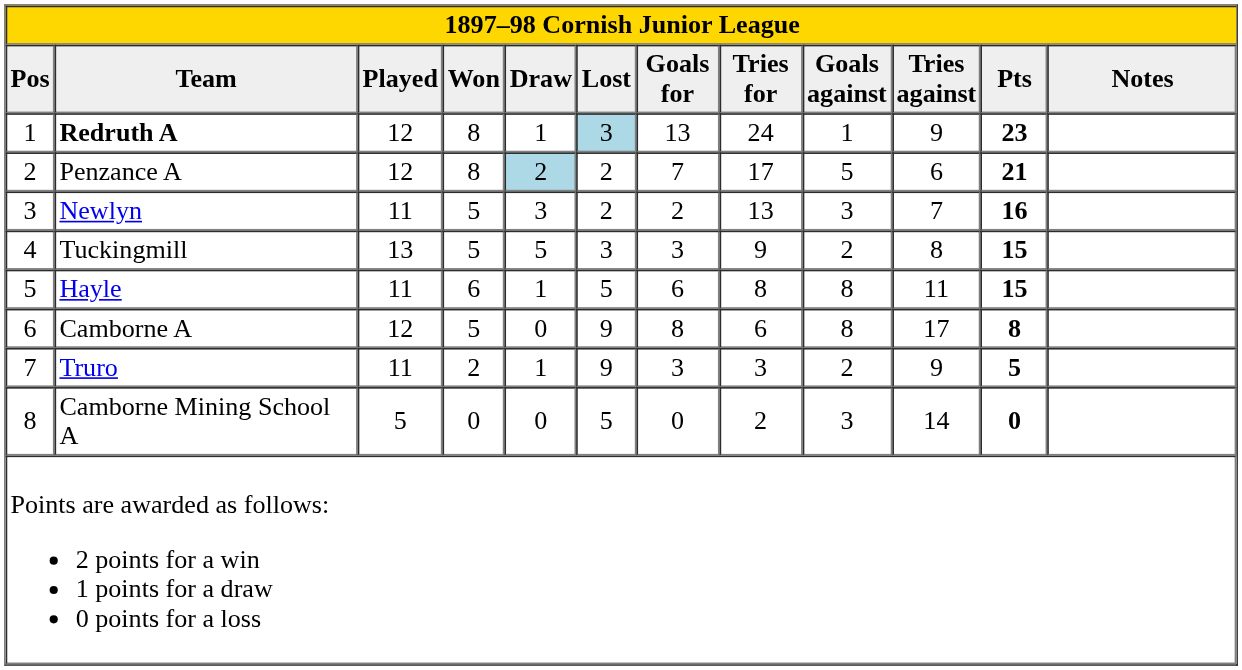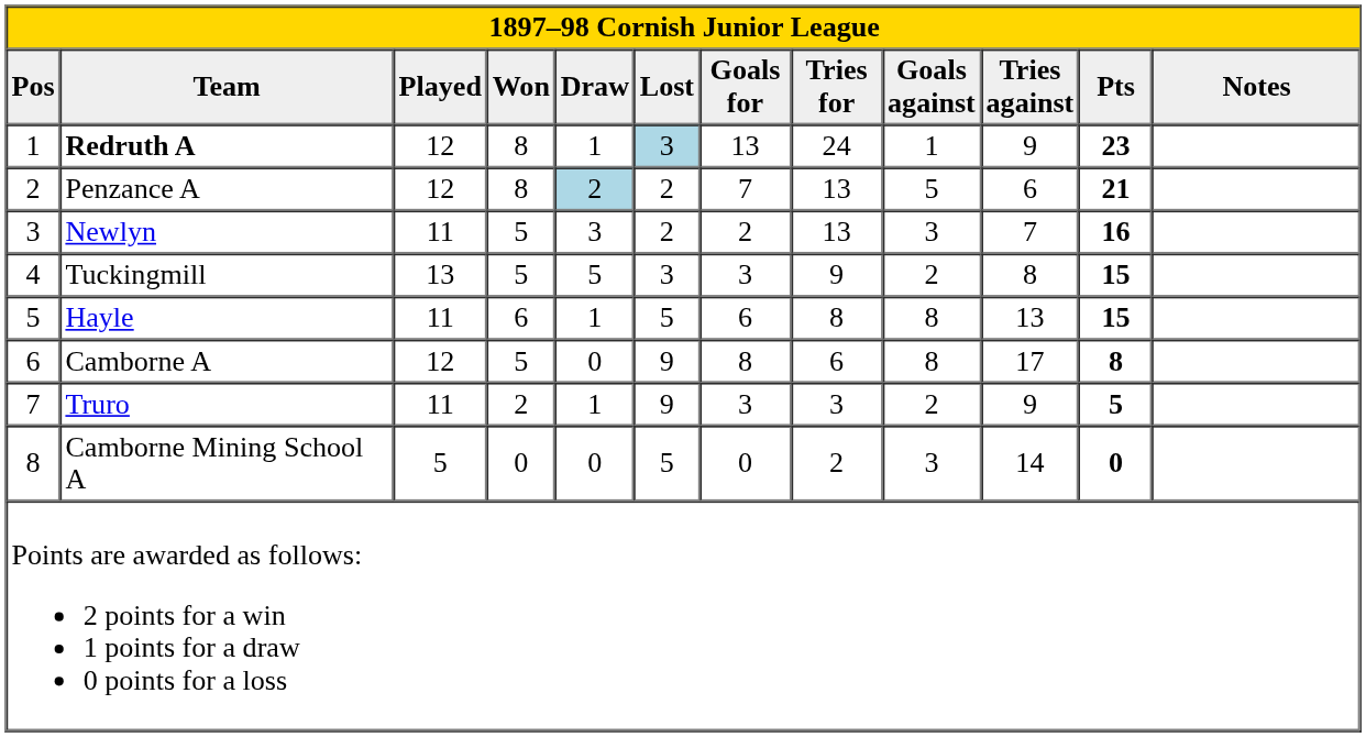Penzance A | Tries for: 17 -> 13
Hayle | Tries against: 11 -> 13
